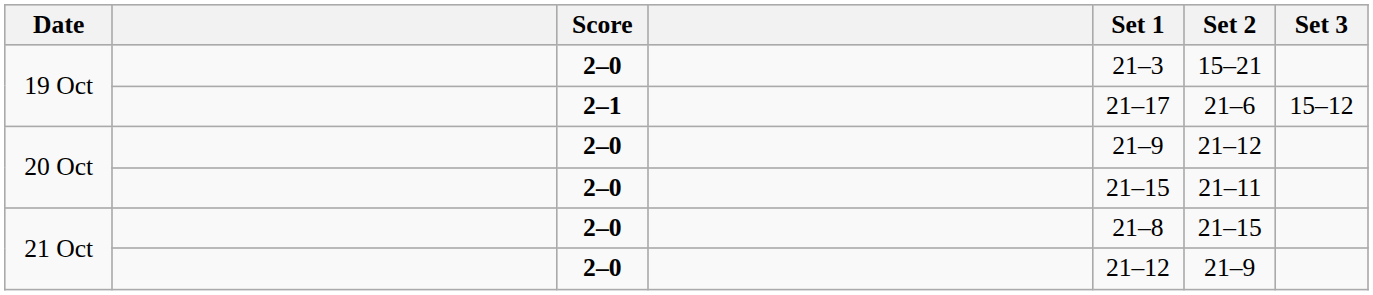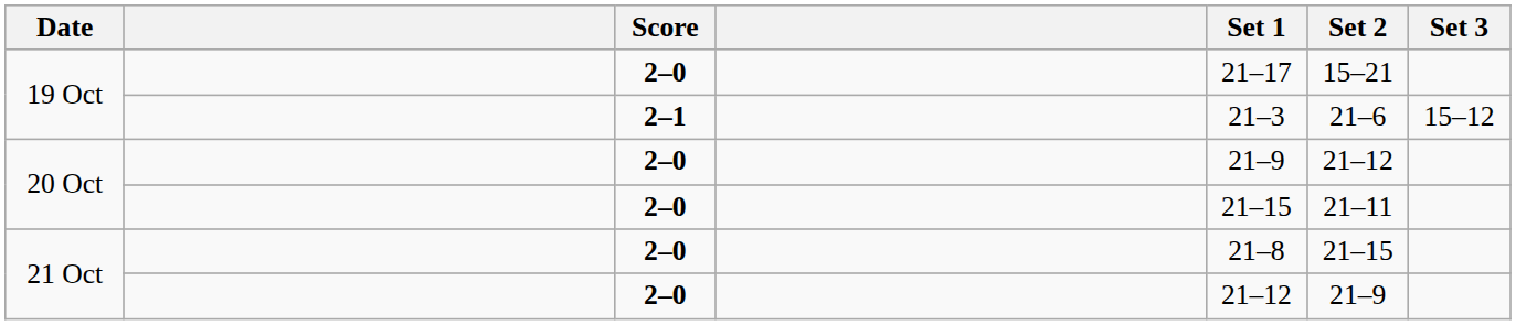19 Oct / 2–0 | Set 1: 21–3 -> 21–17
19 Oct / 2–1 | Set 1: 21–17 -> 21–3
